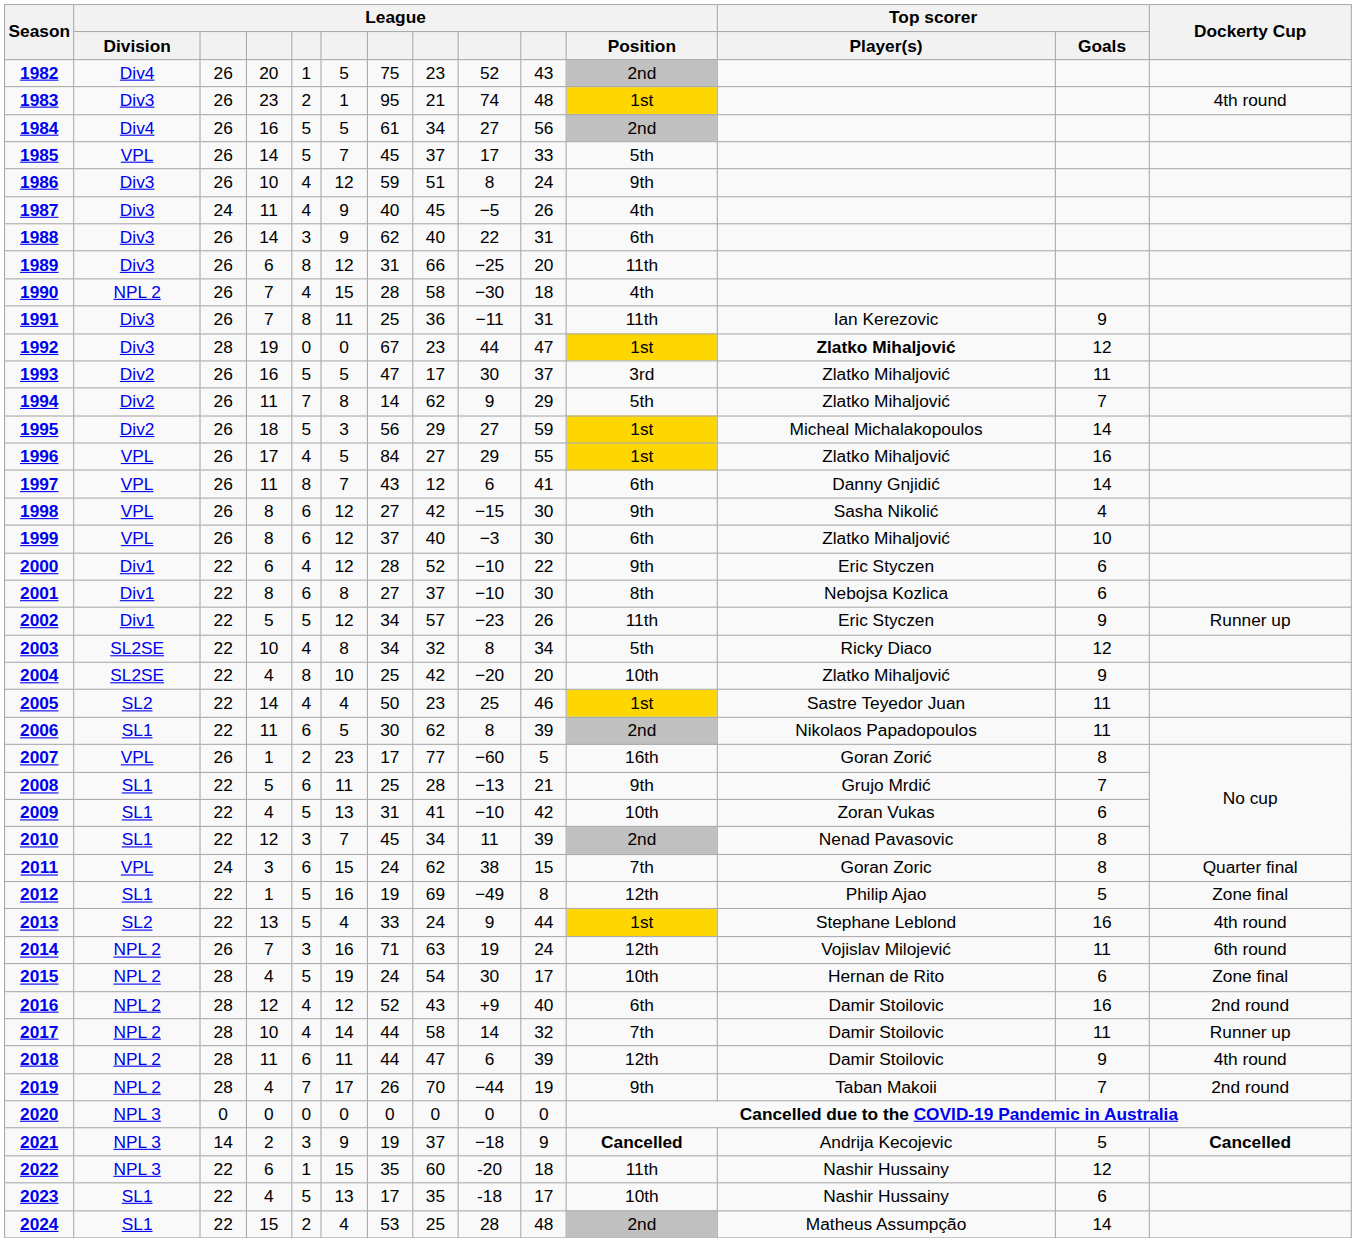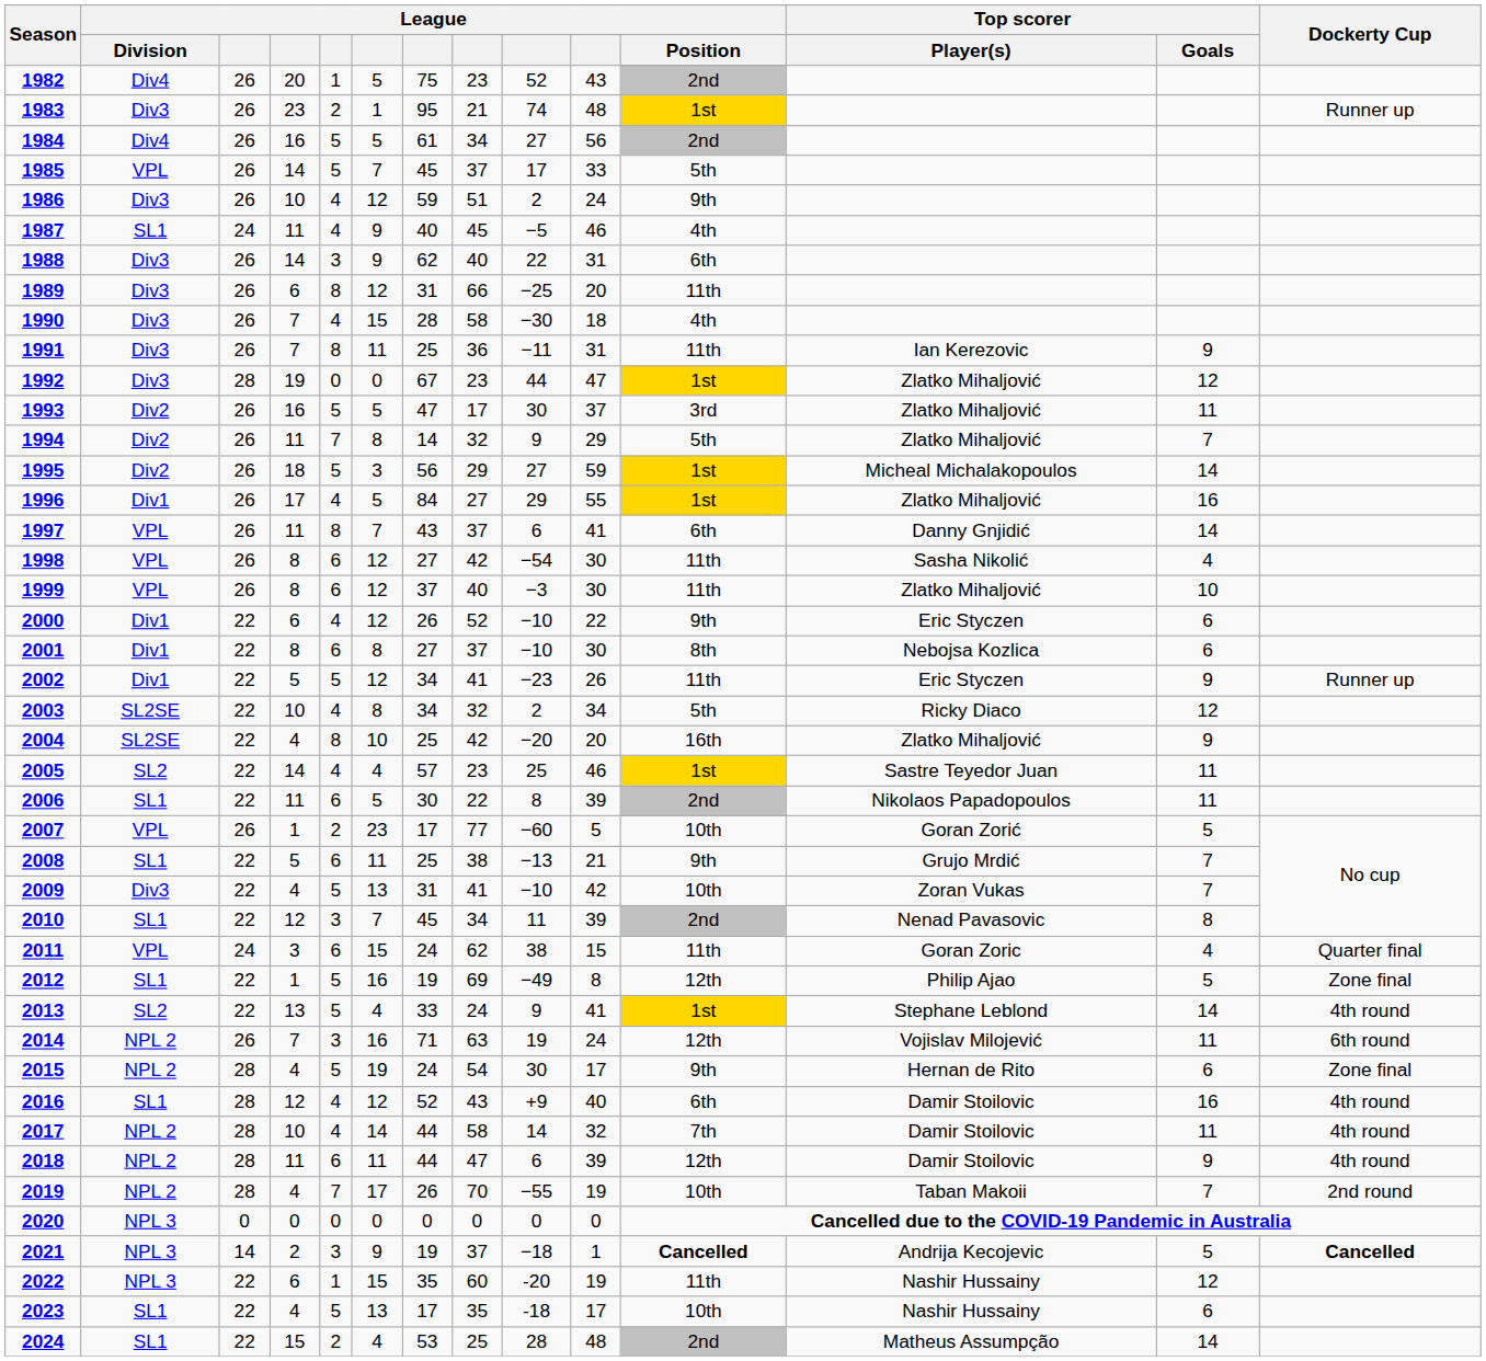1983 | Dockerty Cup: 4th round -> Runner up
1986 | column 9: 8 -> 2
1987 | League / Division: Div3 -> SL1
1987 | column 10: 26 -> 46
1990 | League / Division: NPL 2 -> Div3
1992 | Top scorer / Player(s): bold -> normal
1994 | column 8: 62 -> 32
1996 | League / Division: VPL -> Div1
1997 | column 8: 12 -> 37
1998 | column 9: −15 -> −54
1998 | League / Position: 9th -> 11th
1999 | League / Position: 6th -> 11th
2000 | column 7: 28 -> 26
2002 | column 8: 57 -> 41
2003 | column 9: 8 -> 2
2004 | League / Position: 10th -> 16th
2005 | column 7: 50 -> 57
2006 | column 8: 62 -> 22
2007 | League / Position: 16th -> 10th
2007 | Top scorer / Goals: 8 -> 5
2008 | column 8: 28 -> 38
2009 | League / Division: SL1 -> Div3
2009 | Top scorer / Goals: 6 -> 7
2011 | League / Position: 7th -> 11th
2011 | Top scorer / Goals: 8 -> 4
2013 | column 10: 44 -> 41
2013 | Top scorer / Goals: 16 -> 14
2015 | League / Position: 10th -> 9th
2016 | League / Division: NPL 2 -> SL1
2016 | Dockerty Cup: 2nd round -> 4th round
2017 | Dockerty Cup: Runner up -> 4th round
2019 | column 9: −44 -> −55
2019 | League / Position: 9th -> 10th
2021 | column 10: 9 -> 1
2022 | column 10: 18 -> 19
